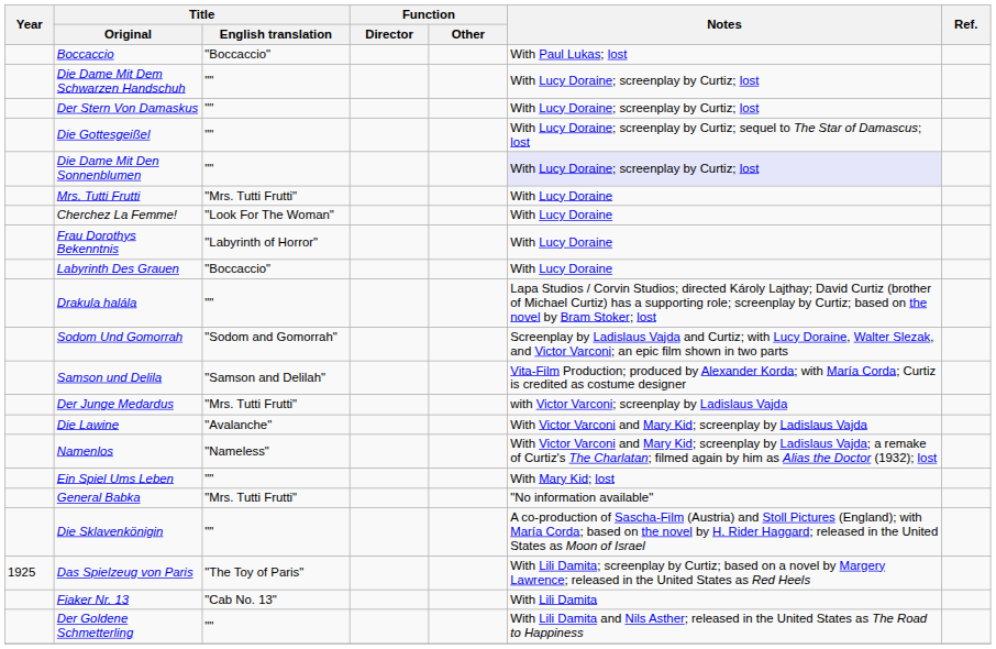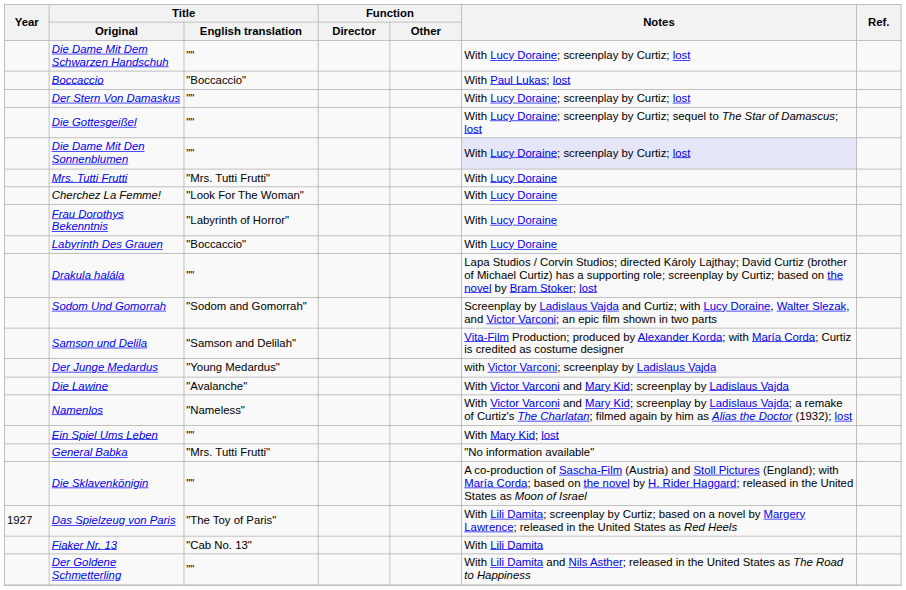rows swapped: Die Dame Mit Dem Schwarzen Handschuh <-> Boccaccio
Der Junge Medardus | Title / English translation: "Mrs. Tutti Frutti" -> "Young Medardus"
Das Spielzeug von Paris | Year: 1925 -> 1927
